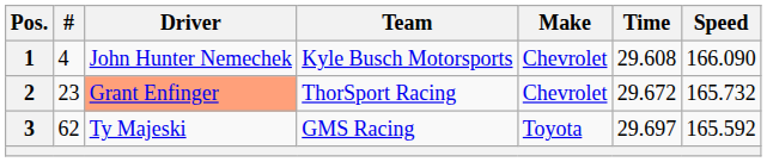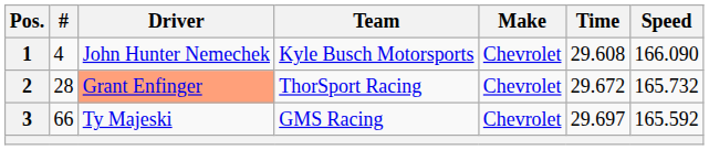2 | #: 23 -> 28
3 | #: 62 -> 66
3 | Make: Toyota -> Chevrolet
